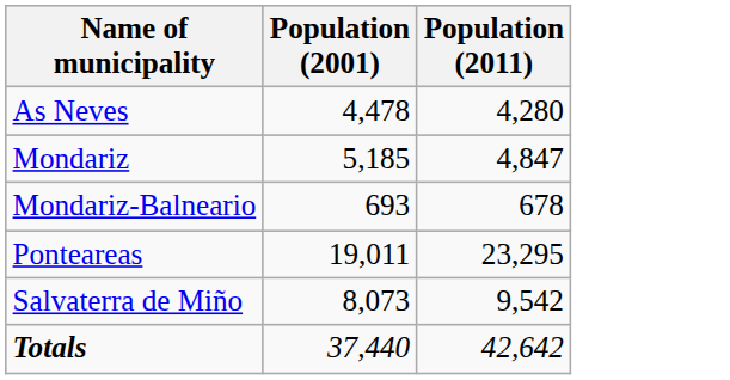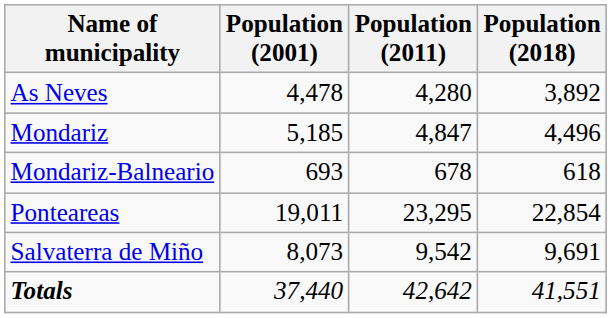+ column: Population (2018) | 3,892 | 4,496 | 618 | 22,854 | 9,691 | 41,551
